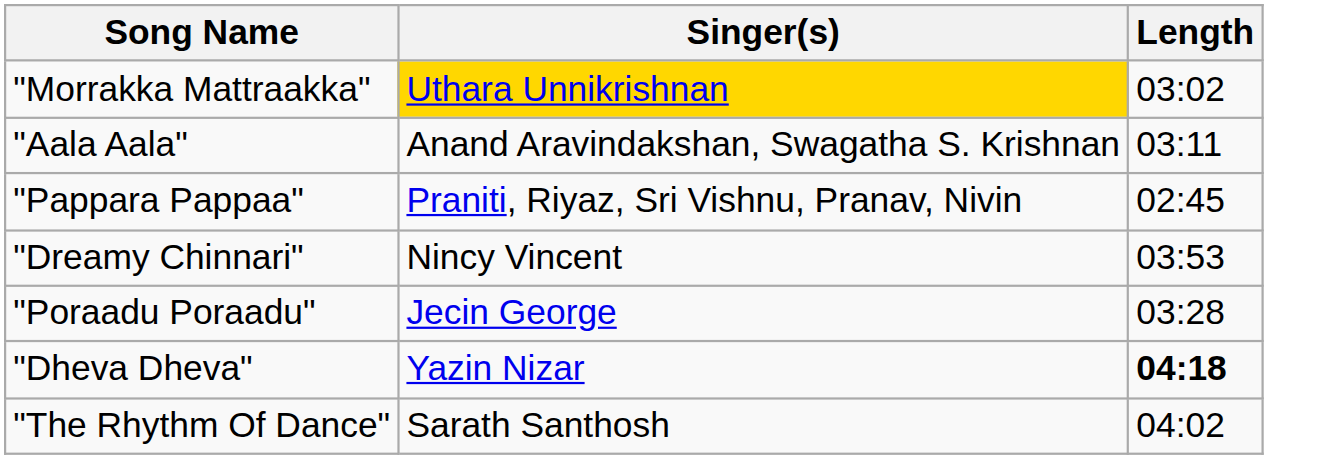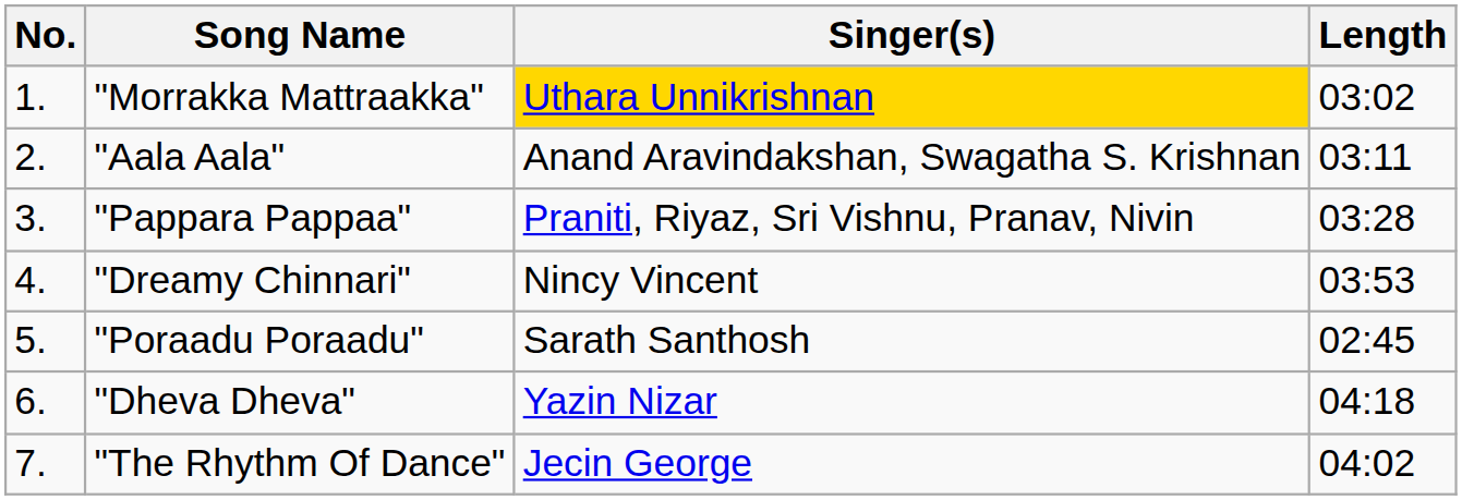+ column: No. | 1. | 2. | 3. | 4. | 5. | 6. | 7.
"Pappara Pappaa" | Length: 02:45 -> 03:28
"Poraadu Poraadu" | Singer(s): Jecin George -> Sarath Santhosh
"Poraadu Poraadu" | Length: 03:28 -> 02:45
"Dheva Dheva" | Length: bold -> normal
"The Rhythm Of Dance" | Singer(s): Sarath Santhosh -> Jecin George
